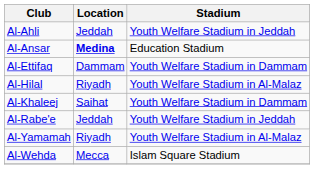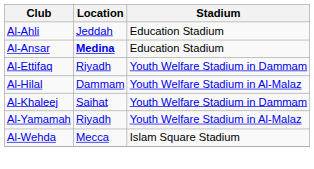Al-Ahli | Stadium: Youth Welfare Stadium in Jeddah -> Education Stadium
Al-Ettifaq | Location: Dammam -> Riyadh
Al-Hilal | Location: Riyadh -> Dammam
- row: Al-Rabe'e | Jeddah | Youth Welfare Stadium in Jeddah
